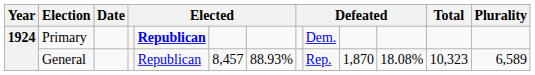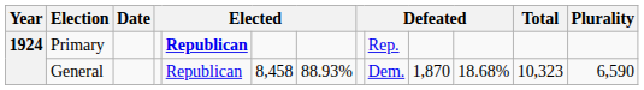Primary | column 9: Dem. -> Rep.
General | column 6: 8,457 -> 8,458
General | column 9: Rep. -> Dem.
General | column 11: 18.08% -> 18.68%
General | Plurality: 6,589 -> 6,590
